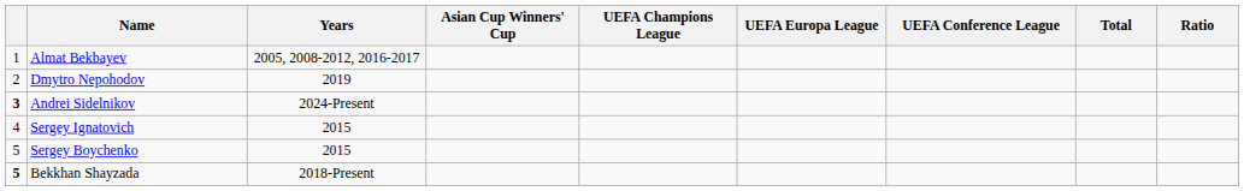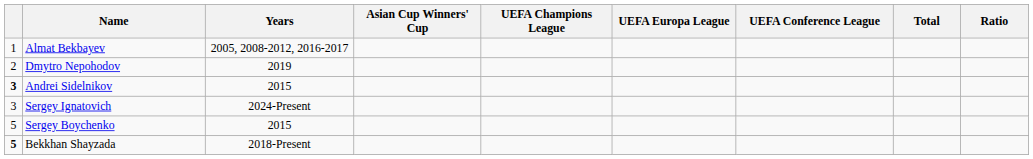Andrei Sidelnikov | Years: 2024-Present -> 2015
Sergey Ignatovich | column 1: 4 -> 3
Sergey Ignatovich | Years: 2015 -> 2024-Present
